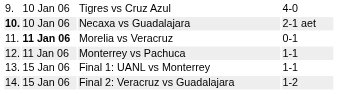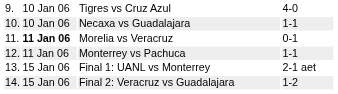Necaxa vs Guadalajara | column 1: bold -> normal
Necaxa vs Guadalajara | column 4: 2-1 aet -> 1-1
Final 1: UANL vs Monterrey | column 4: 1-1 -> 2-1 aet
